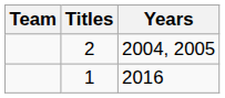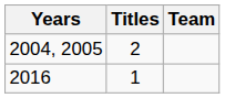columns swapped: Team <-> Years
